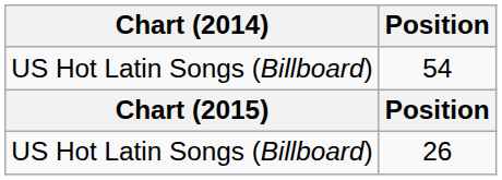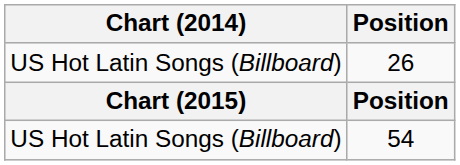rows swapped: 54 <-> 26
